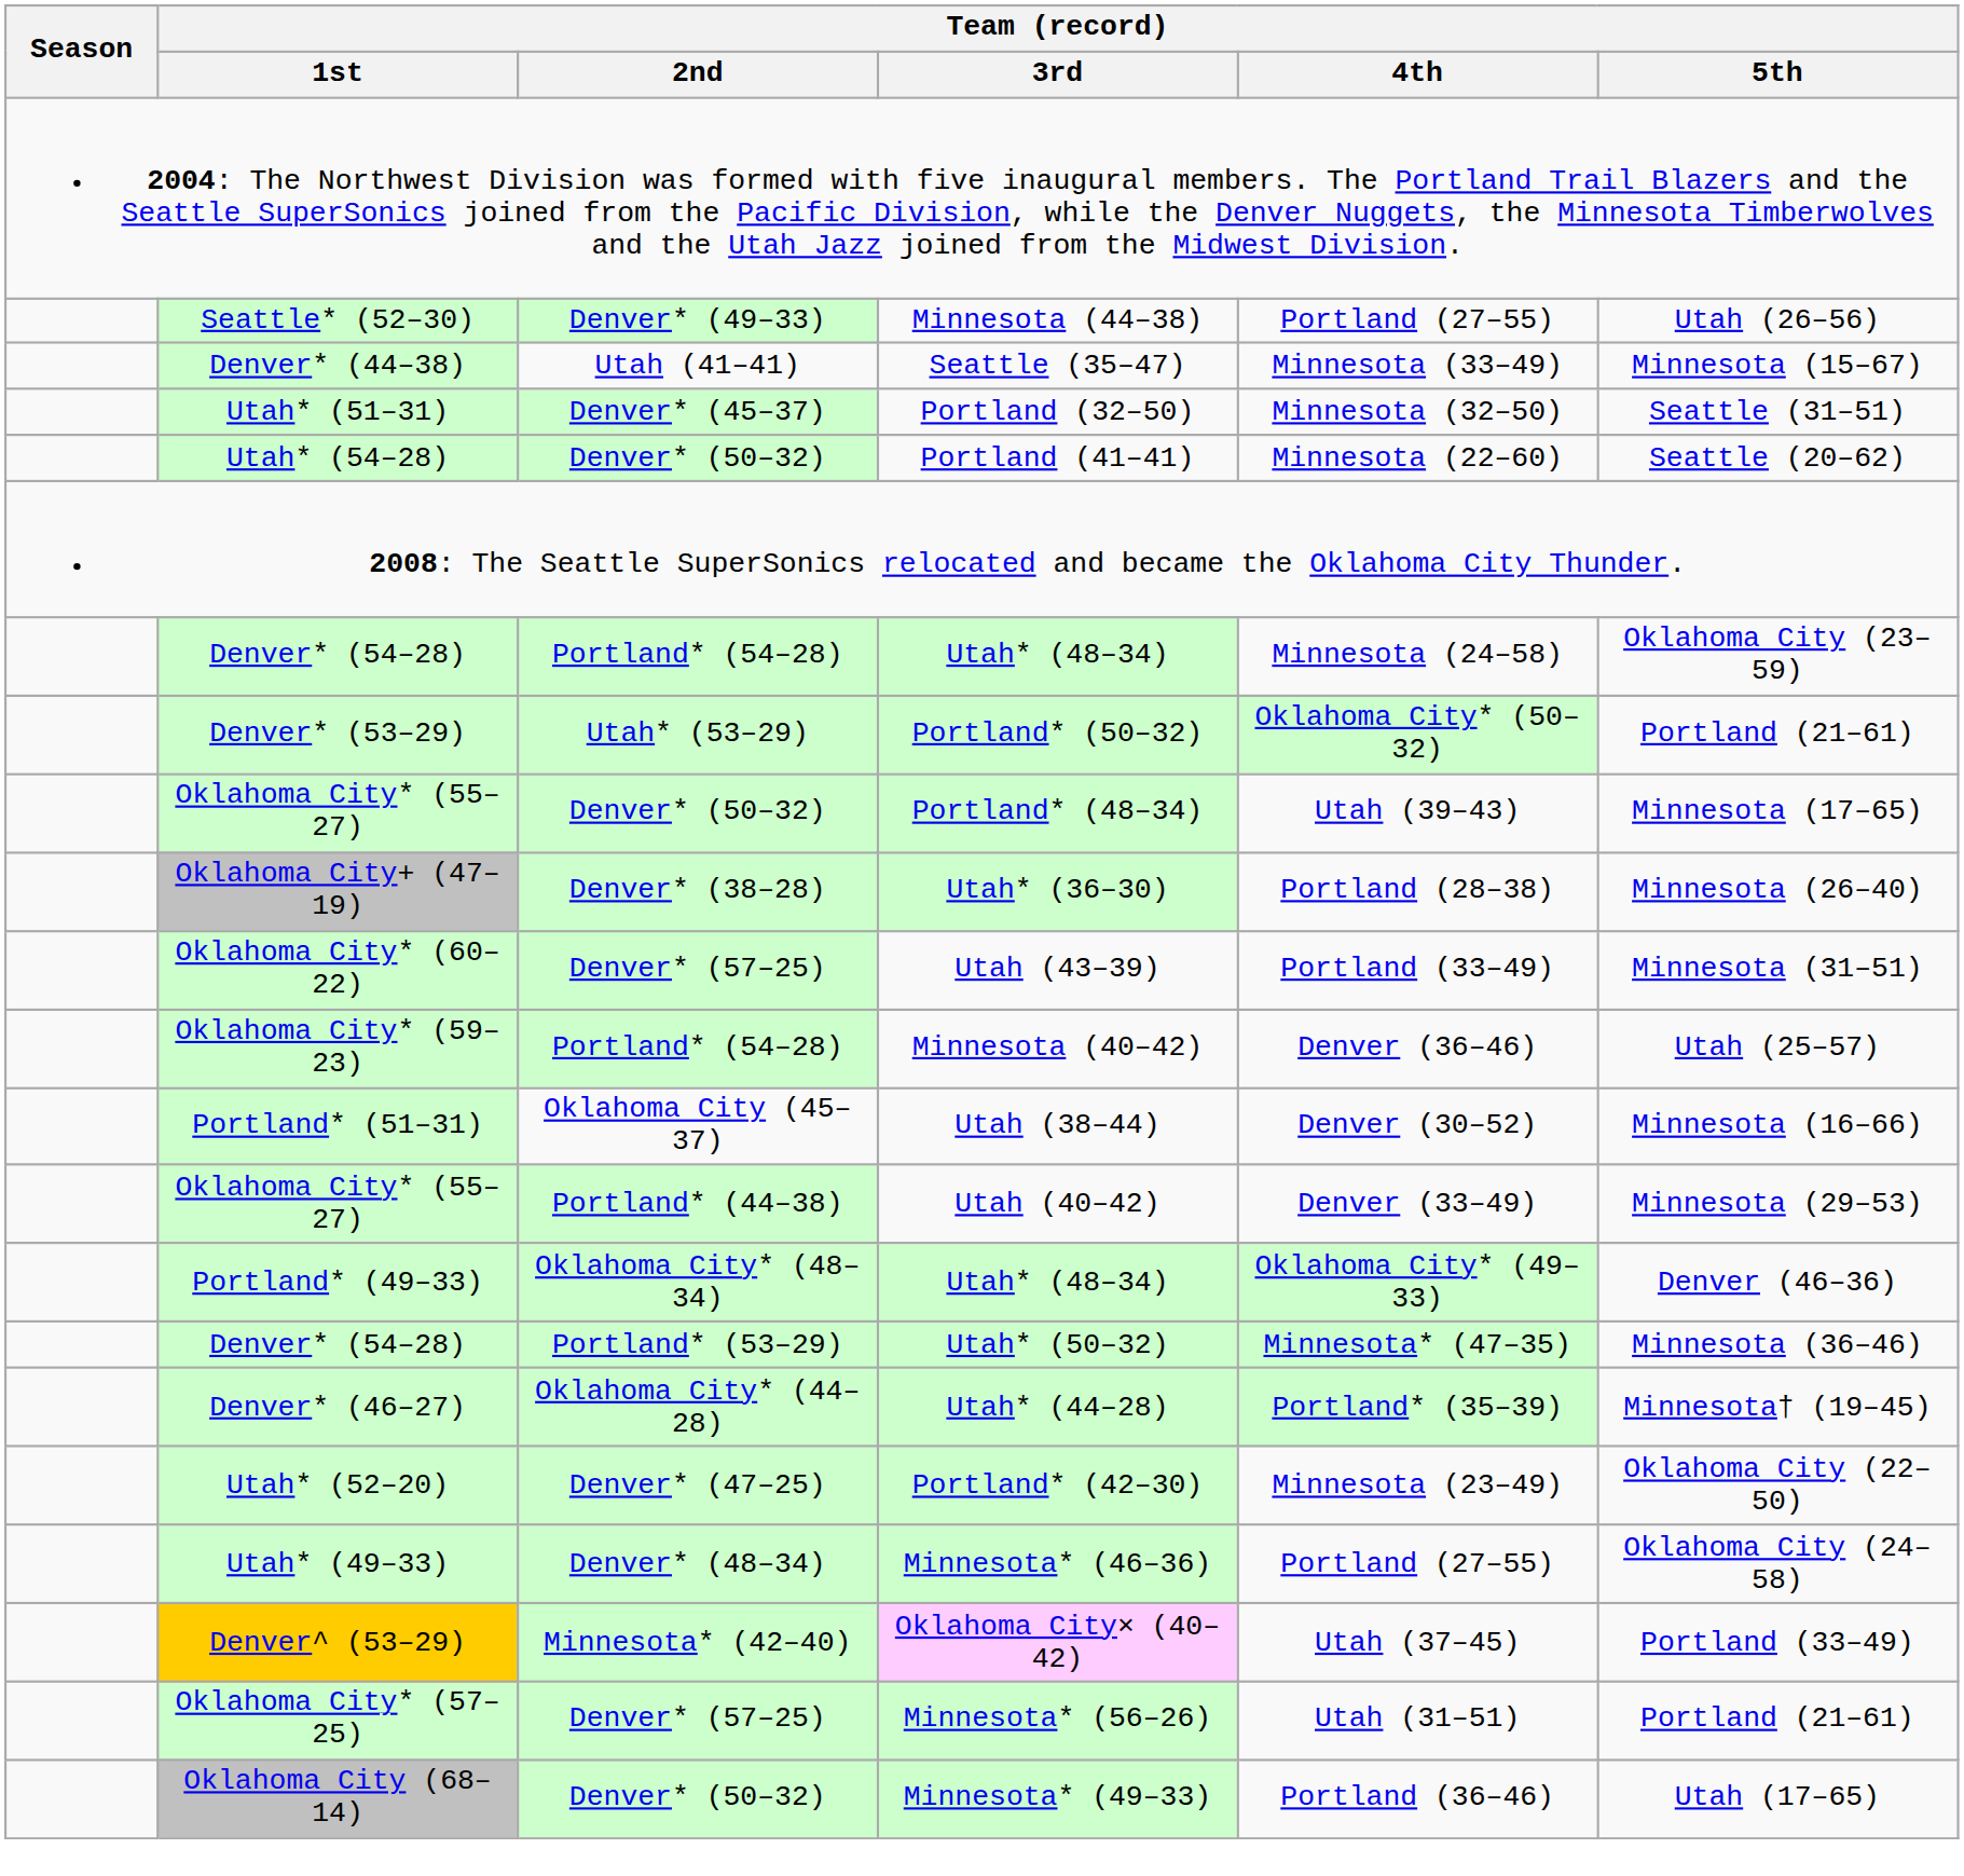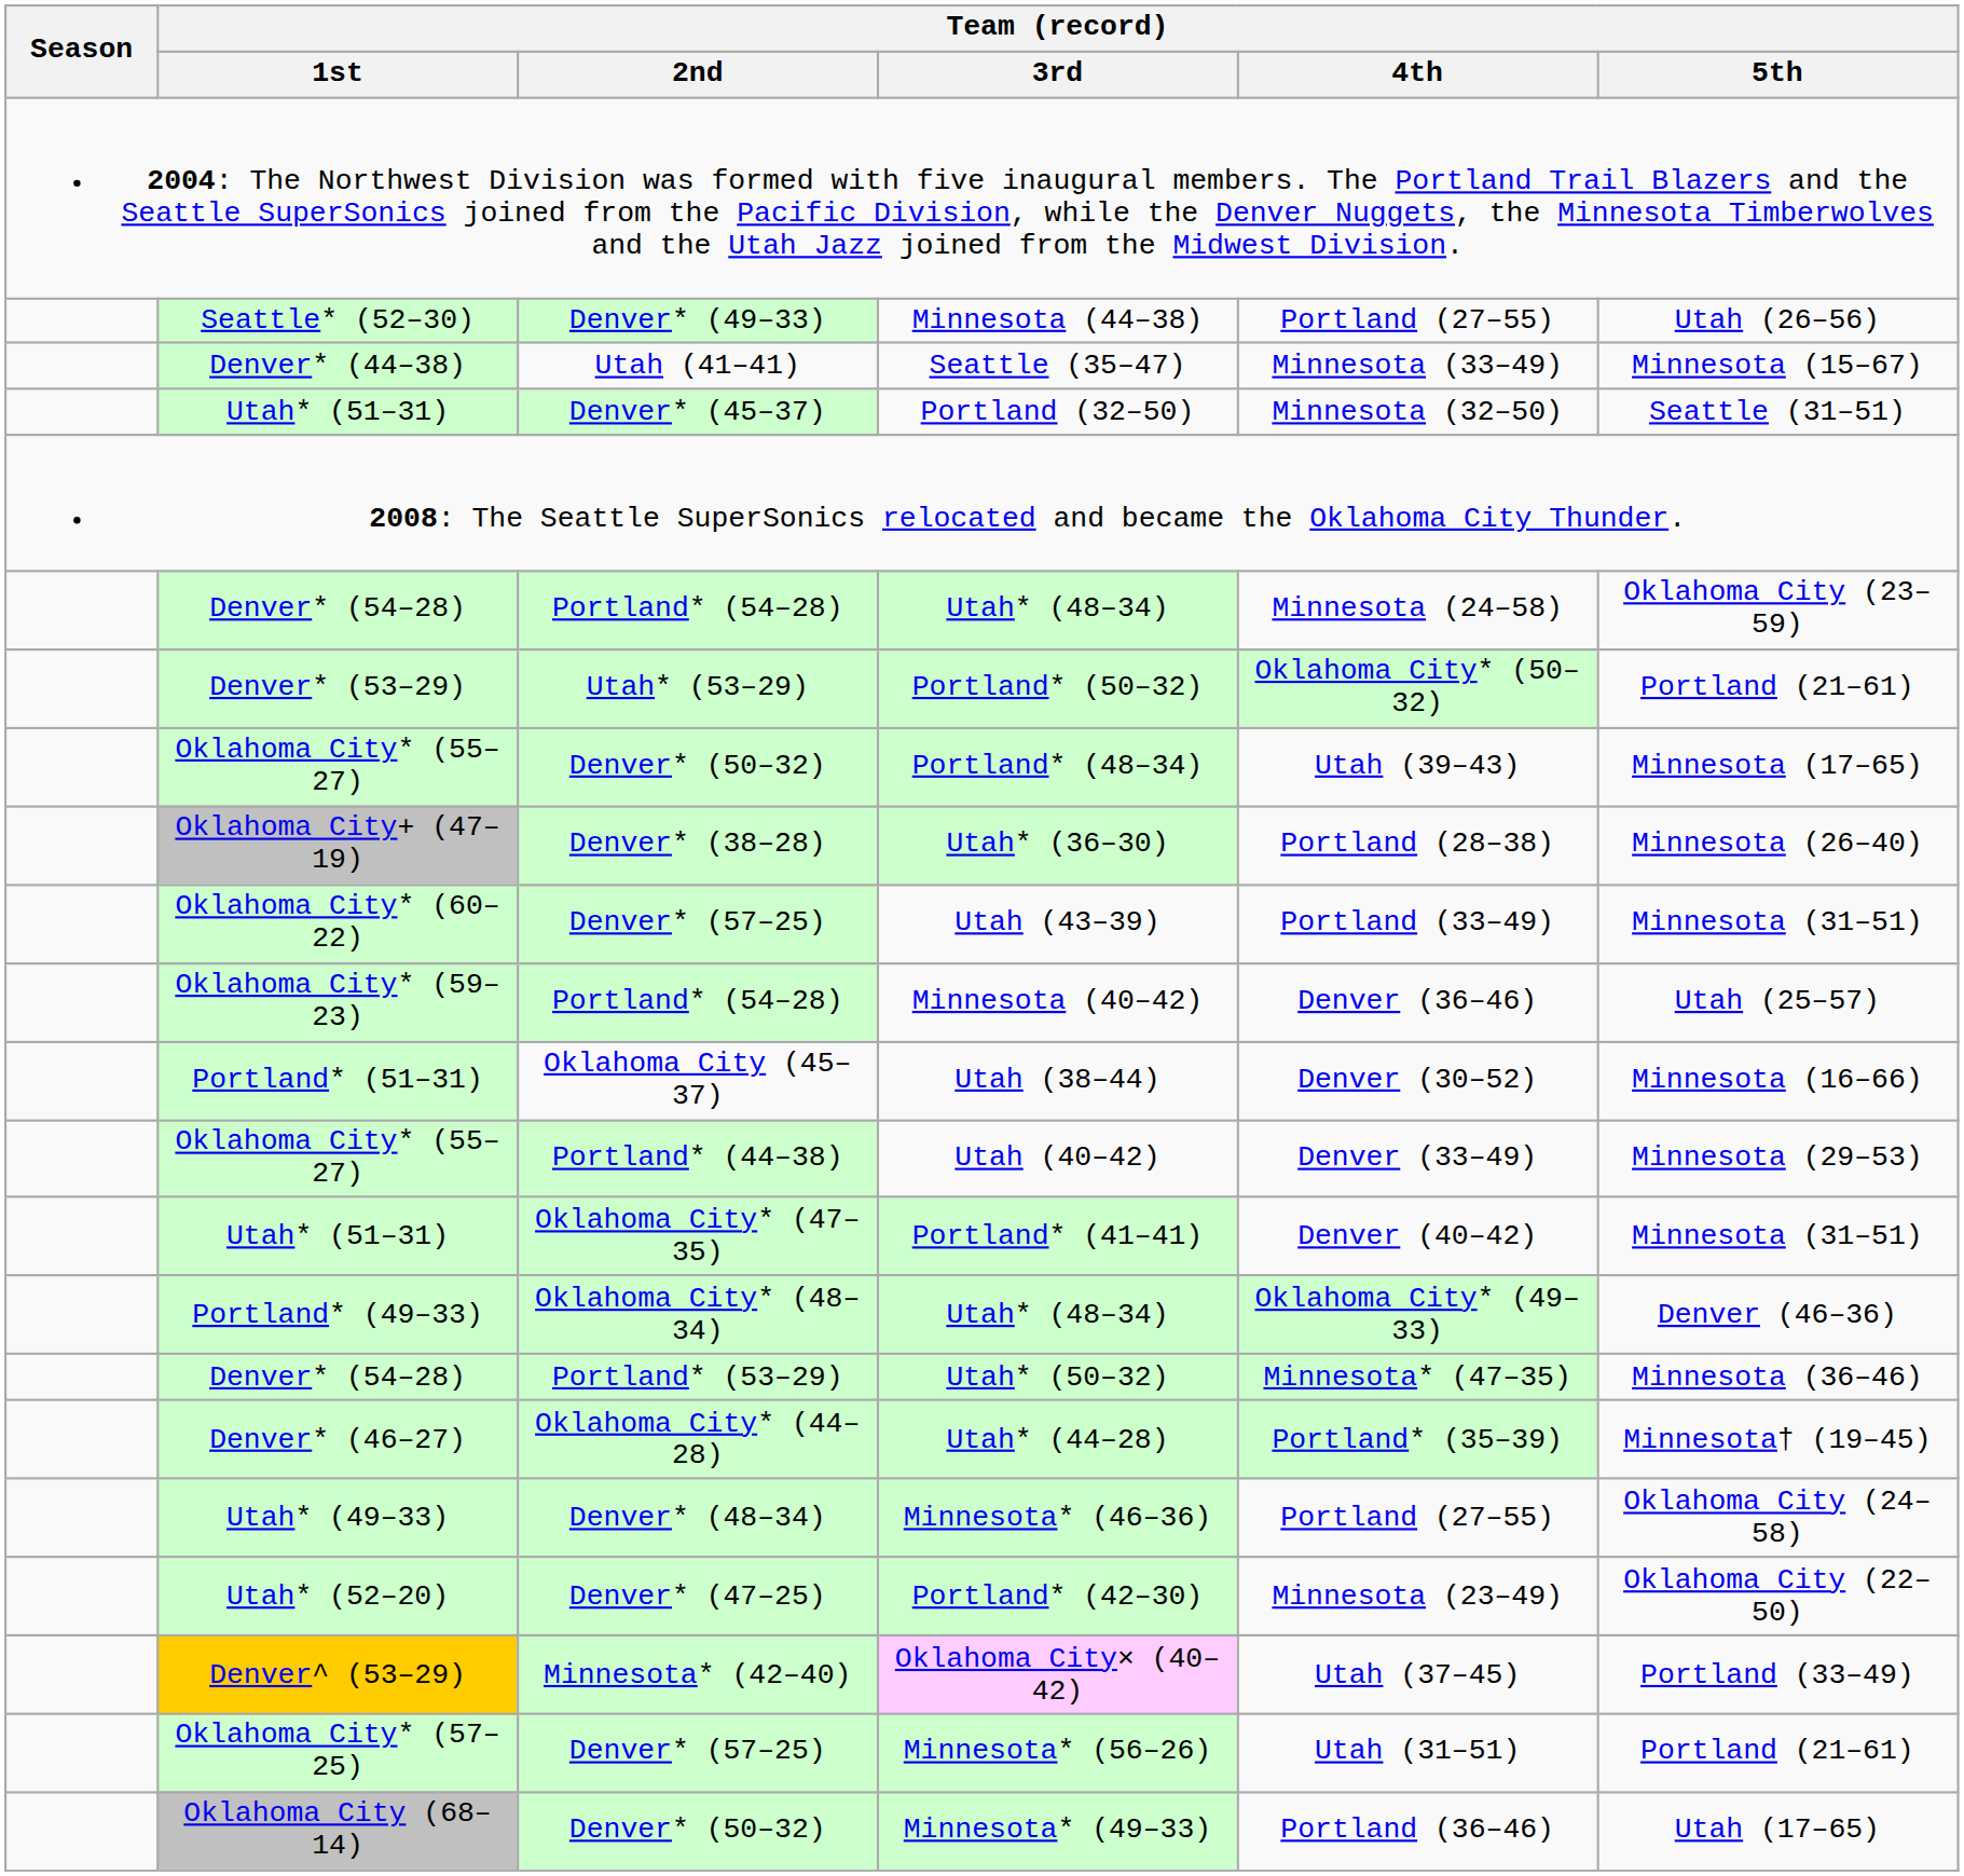- row: Utah* (54–28) | Denver* (50–32) | Portland (41–41) | Minnesota (22–60) | Seattle (20–62)
+ row: Utah* (51–31) | Oklahoma City* (47–35) | Portland* (41–41) | Denver (40–42) | Minnesota (31–51)
rows swapped: Portland* (42–30) <-> Minnesota* (46–36)
